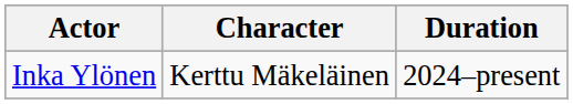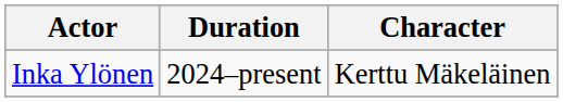columns swapped: Character <-> Duration
